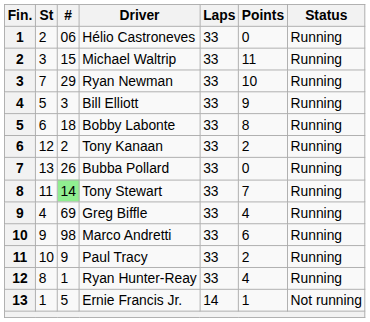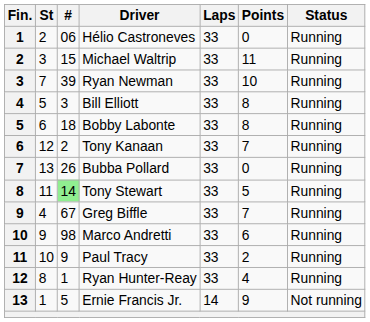Ryan Newman | #: 29 -> 39
Bill Elliott | Points: 9 -> 8
Tony Kanaan | Points: 2 -> 7
Tony Stewart | Points: 7 -> 5
Greg Biffle | #: 69 -> 67
Greg Biffle | Points: 4 -> 7
Ernie Francis Jr. | Points: 1 -> 9
